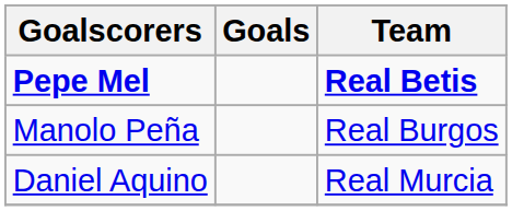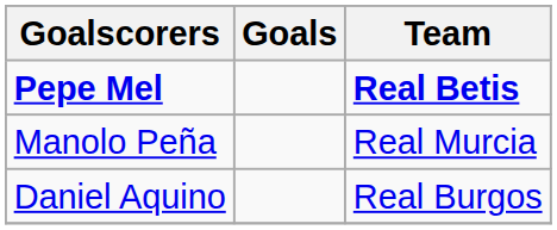Manolo Peña | Team: Real Burgos -> Real Murcia
Daniel Aquino | Team: Real Murcia -> Real Burgos
